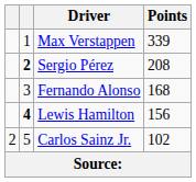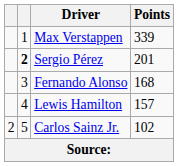Sergio Pérez | Points: 208 -> 201
Lewis Hamilton | column 2: bold -> normal
Lewis Hamilton | Points: 156 -> 157
